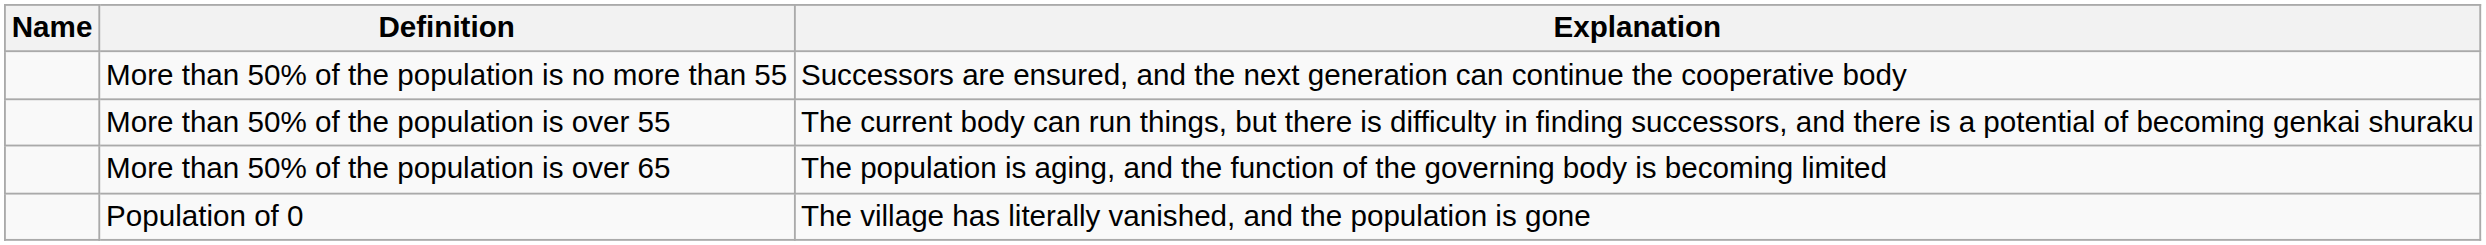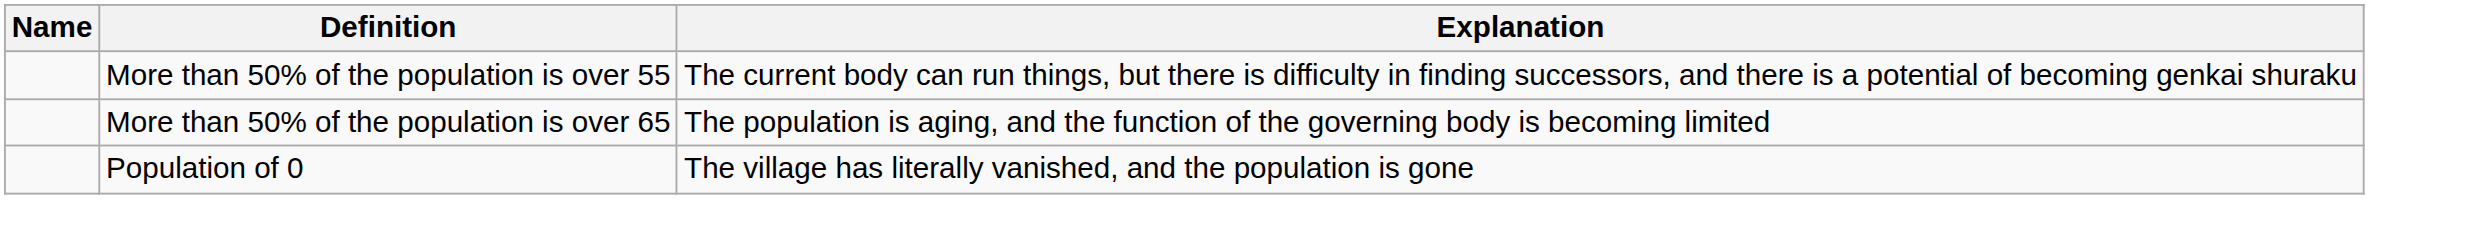- row: More than 50% of the population is no more than 55 | Successors are ensured, and the next generation can continue the cooperative body
